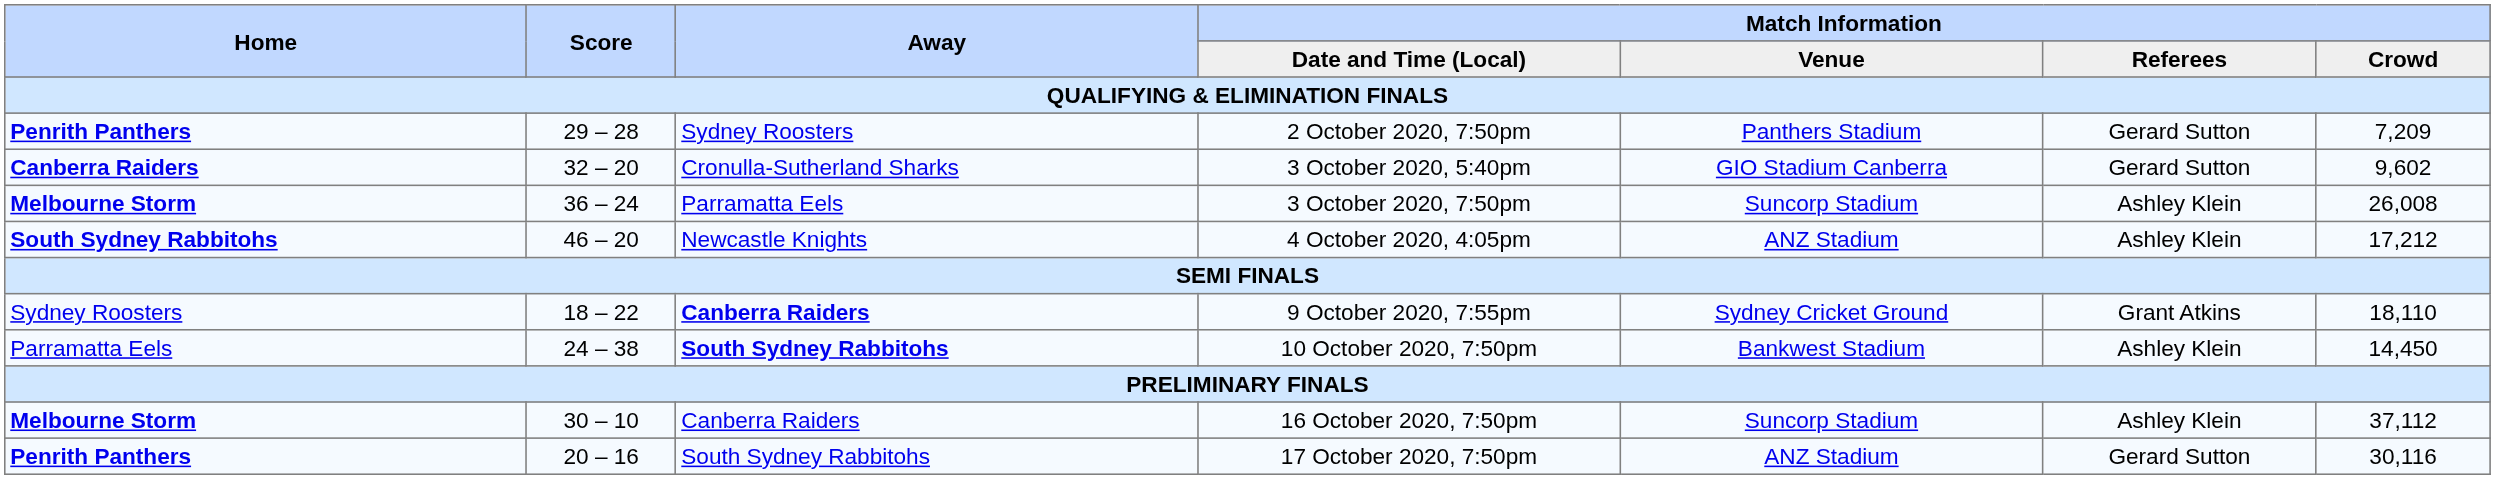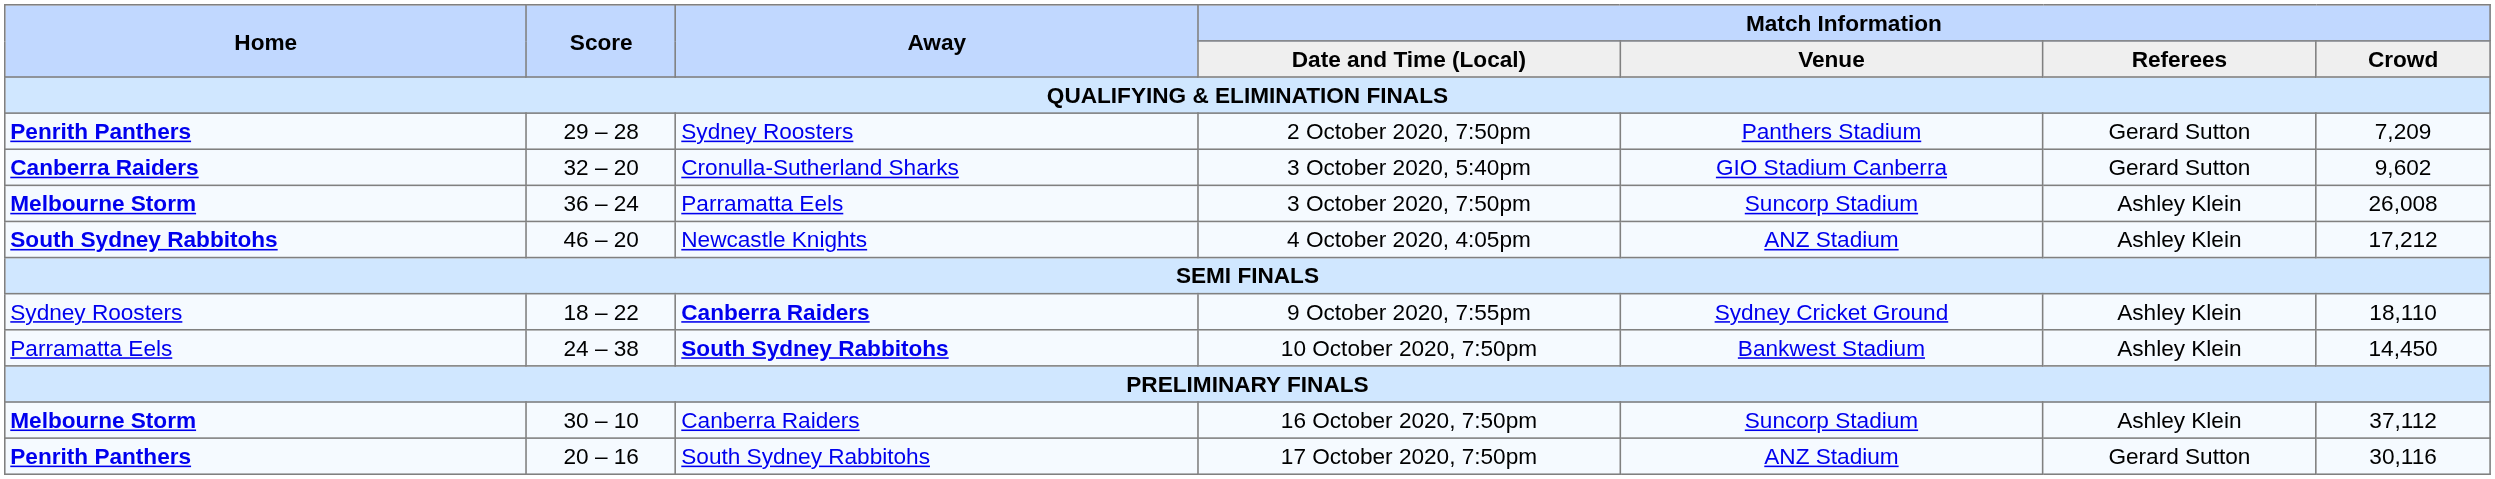9 October 2020, 7:55pm | Match Information / Referees: Grant Atkins -> Ashley Klein
